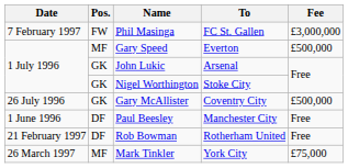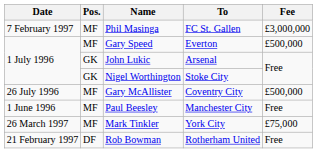Phil Masinga | Pos.: FW -> MF
Gary McAllister | Pos.: GK -> MF
Paul Beesley | Pos.: DF -> MF
rows swapped: Rob Bowman <-> Mark Tinkler
